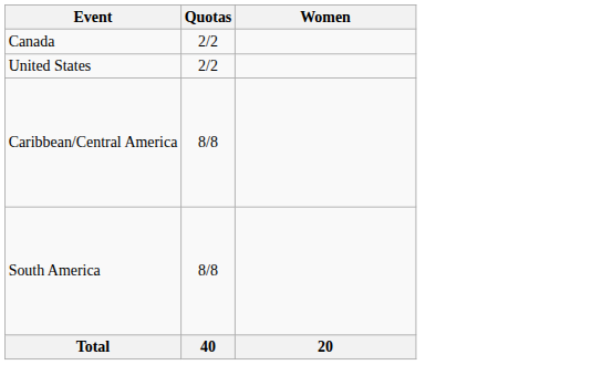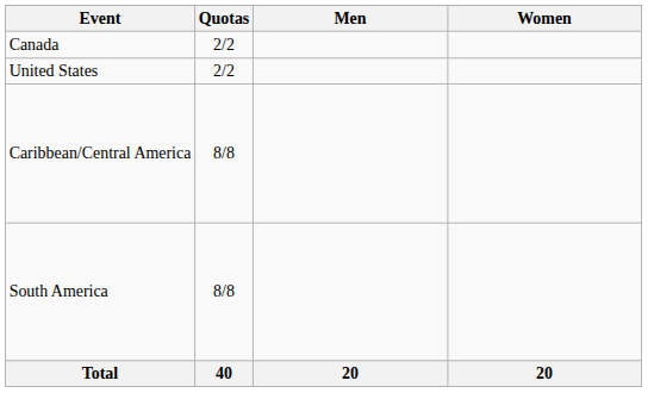+ column: Men | 20
